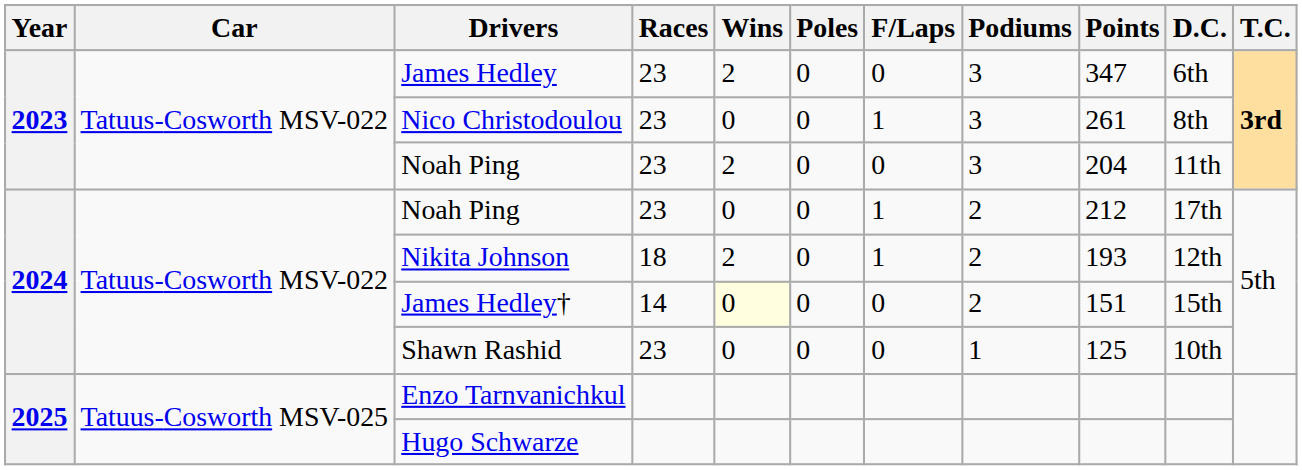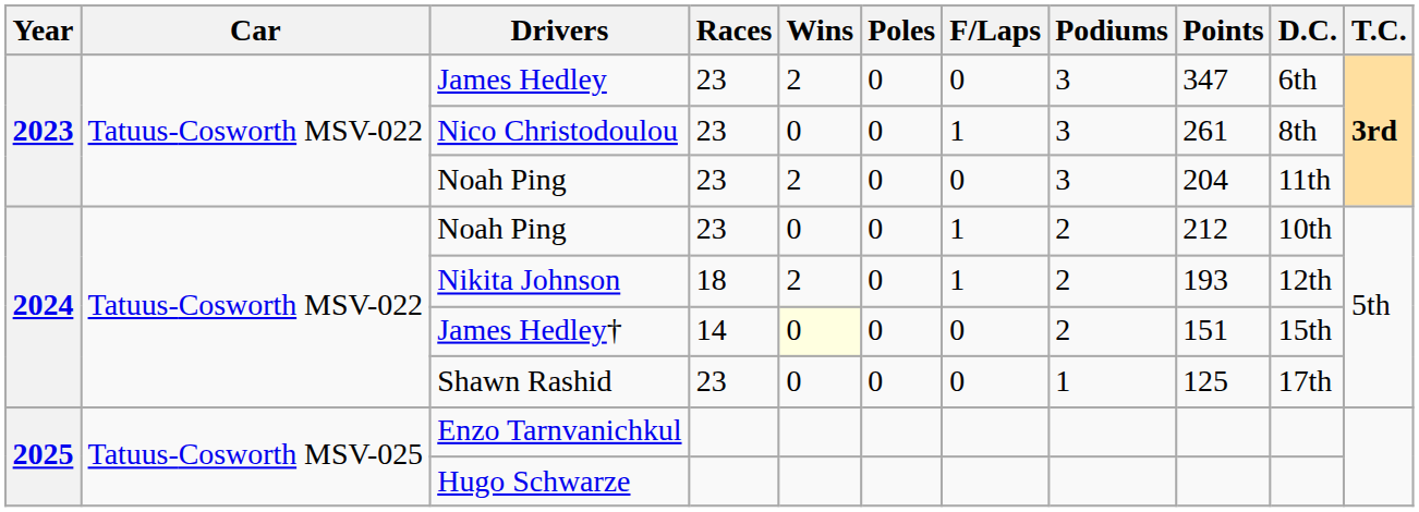2024 / Noah Ping | D.C.: 17th -> 10th
Shawn Rashid | D.C.: 10th -> 17th
